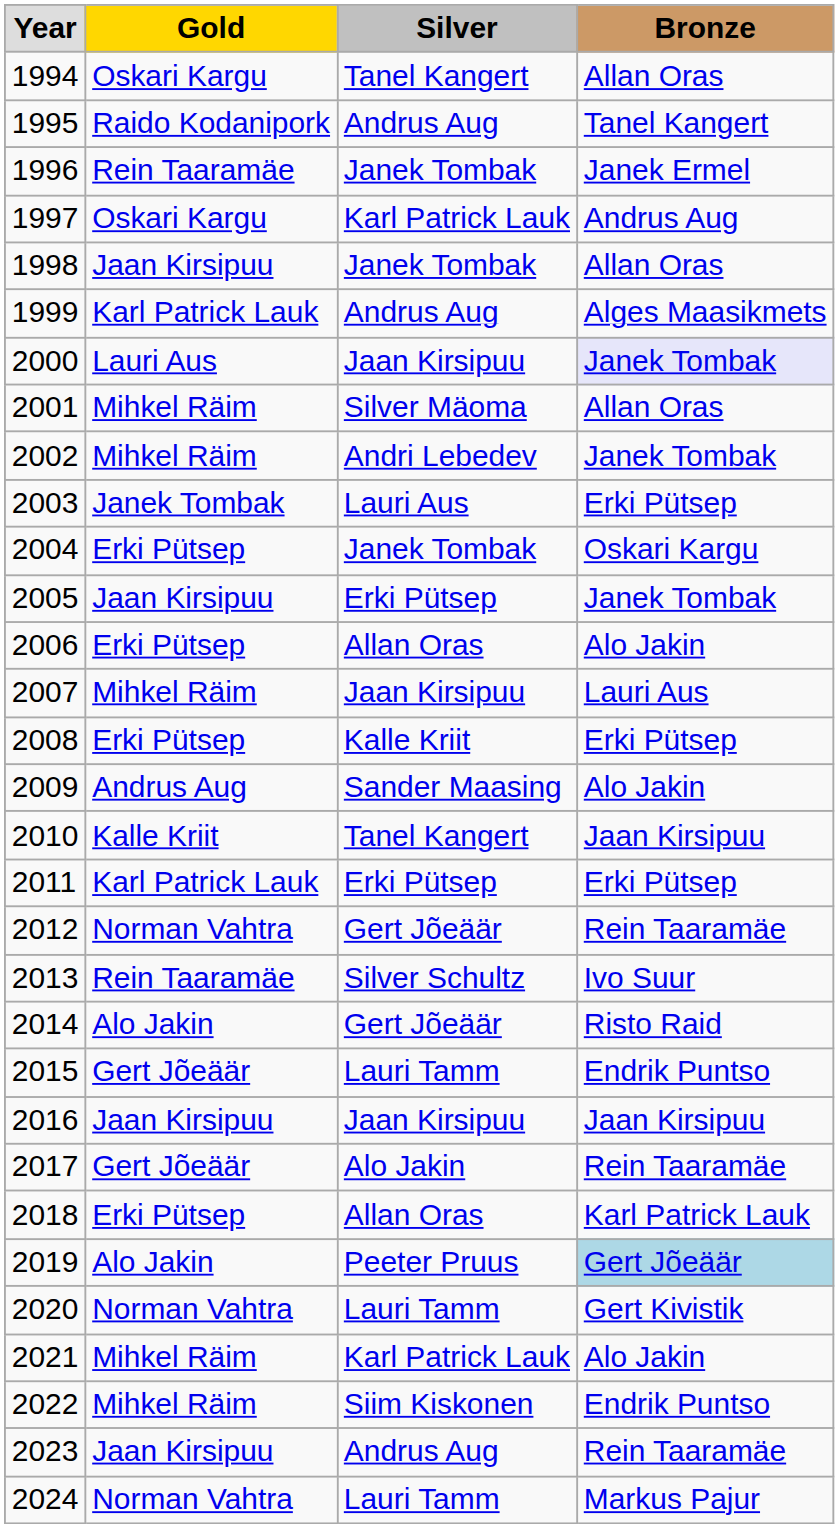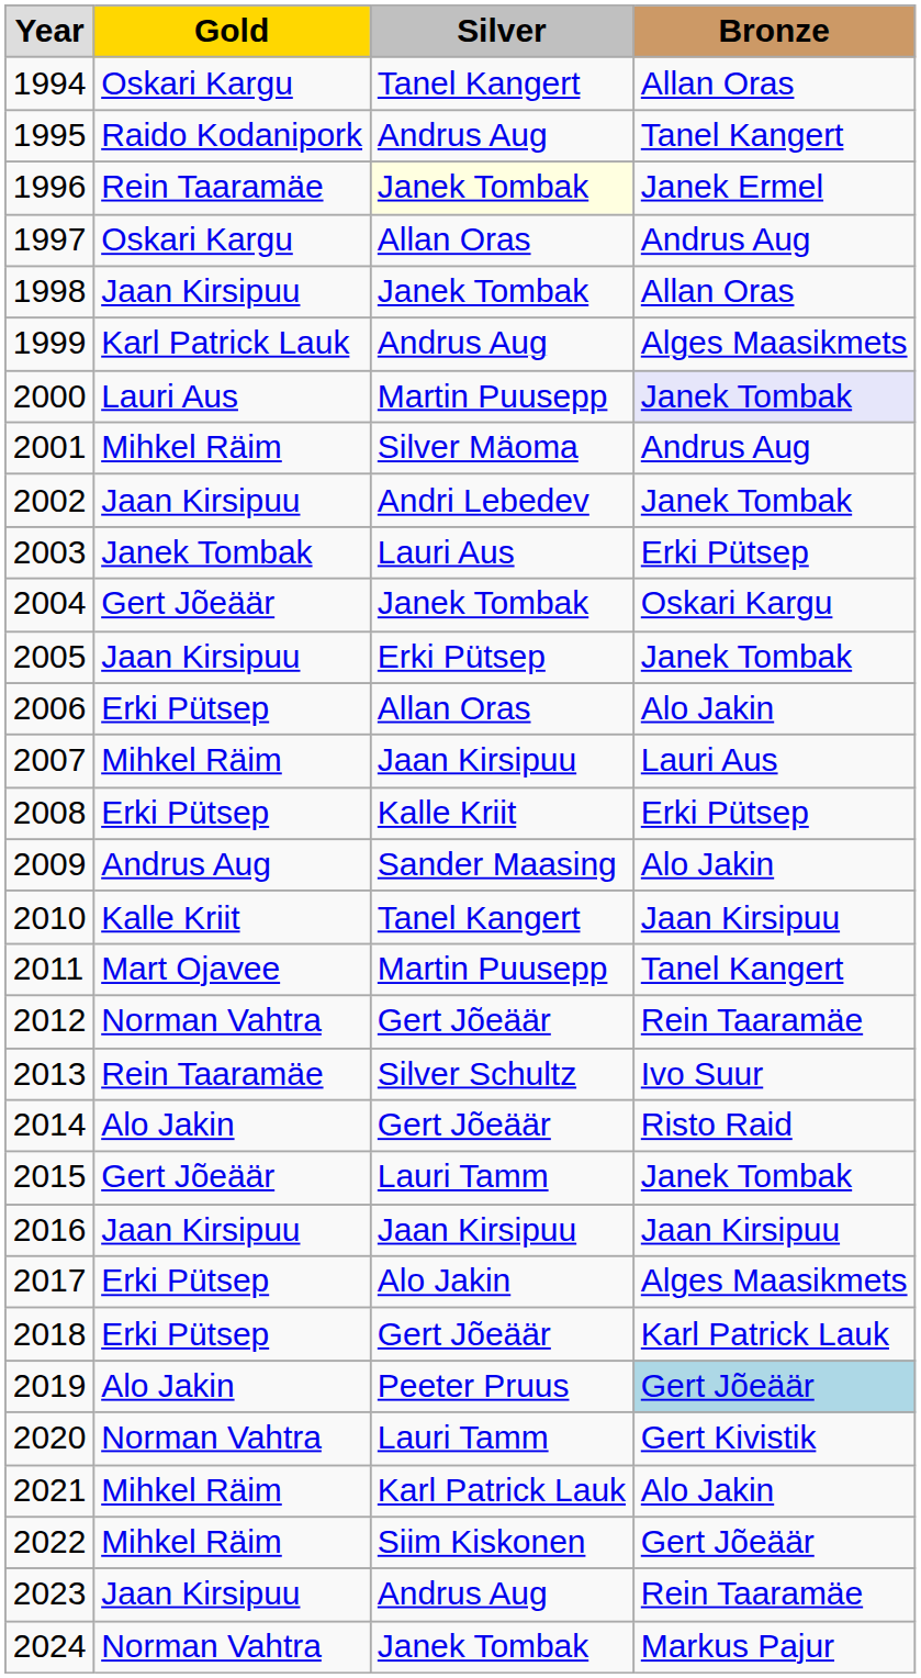1996 | Silver: no background -> lightyellow background
1997 | Silver: Karl Patrick Lauk -> Allan Oras
2000 | Silver: Jaan Kirsipuu -> Martin Puusepp
2001 | Bronze: Allan Oras -> Andrus Aug
2002 | Gold: Mihkel Räim -> Jaan Kirsipuu
2004 | Gold: Erki Pütsep -> Gert Jõeäär
2011 | Gold: Karl Patrick Lauk -> Mart Ojavee
2011 | Silver: Erki Pütsep -> Martin Puusepp
2011 | Bronze: Erki Pütsep -> Tanel Kangert
2015 | Bronze: Endrik Puntso -> Janek Tombak
2017 | Gold: Gert Jõeäär -> Erki Pütsep
2017 | Bronze: Rein Taaramäe -> Alges Maasikmets
2018 | Silver: Allan Oras -> Gert Jõeäär
2022 | Bronze: Endrik Puntso -> Gert Jõeäär
2024 | Silver: Lauri Tamm -> Janek Tombak
